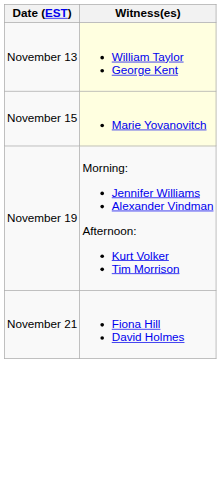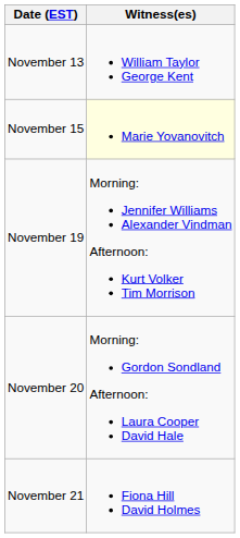November 13 | Witness(es): lightyellow background -> no background
+ row: November 20 | Morning: Gordon Sondland Afternoon: Laura Cooper David Hale
